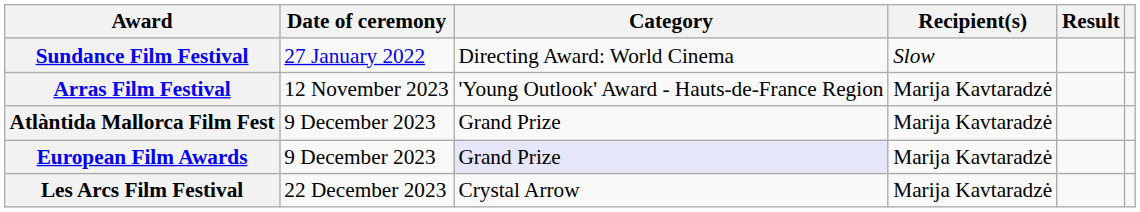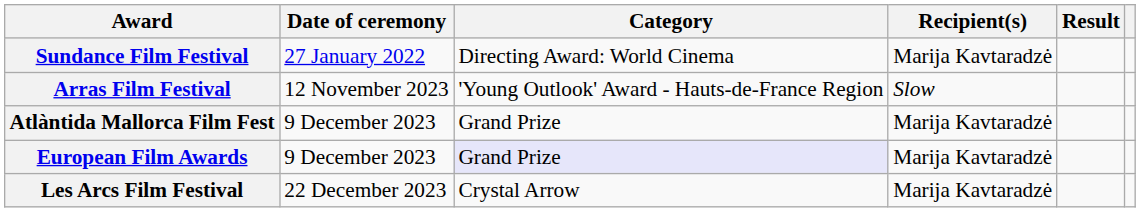Sundance Film Festival | Recipient(s): Slow -> Marija Kavtaradzė
Arras Film Festival | Recipient(s): Marija Kavtaradzė -> Slow
